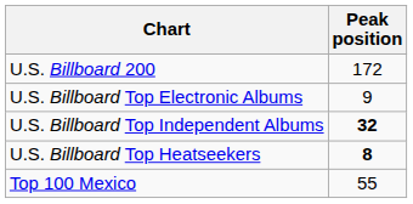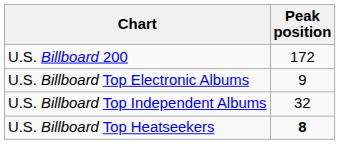U.S. Billboard Top Independent Albums | Peak position: bold -> normal
- row: Top 100 Mexico | 55
